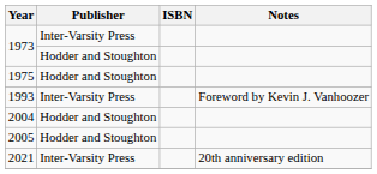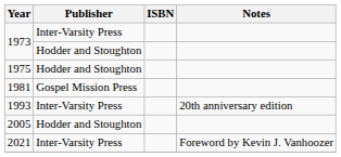+ row: 1981 | Gospel Mission Press
1993 | Notes: Foreword by Kevin J. Vanhoozer -> 20th anniversary edition
- row: 2004 | Hodder and Stoughton
2021 | Notes: 20th anniversary edition -> Foreword by Kevin J. Vanhoozer
